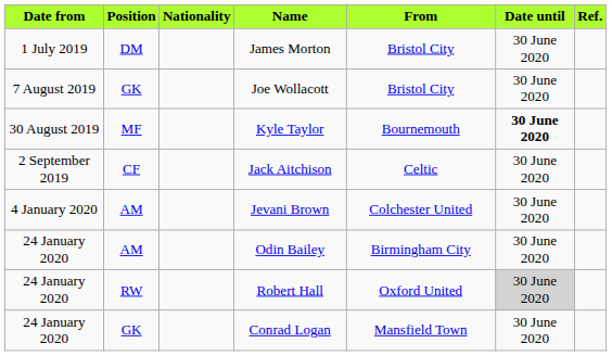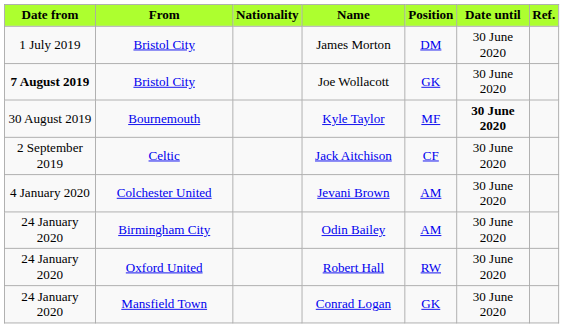columns swapped: Position <-> From
Joe Wollacott | Date from: normal -> bold
Robert Hall | Date until: lightgrey background -> no background
